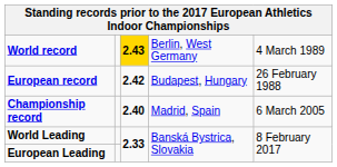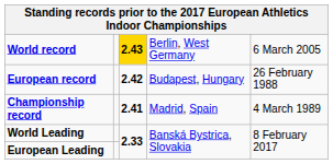World record | column 5: 4 March 1989 -> 6 March 2005
Championship record | column 3: 2.40 -> 2.41
Championship record | column 5: 6 March 2005 -> 4 March 1989
